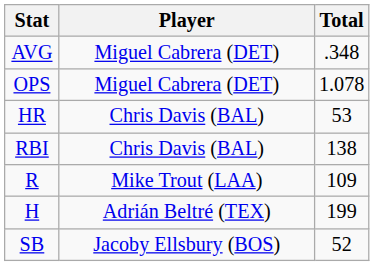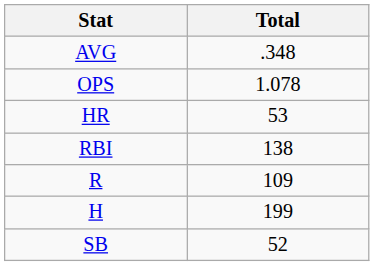- column: Player | Miguel Cabrera (DET) | Miguel Cabrera (DET) | Chris Davis (BAL) | Chris Davis (BAL) | Mike Trout (LAA) | Adrián Beltré (TEX) | Jacoby Ellsbury (BOS)
